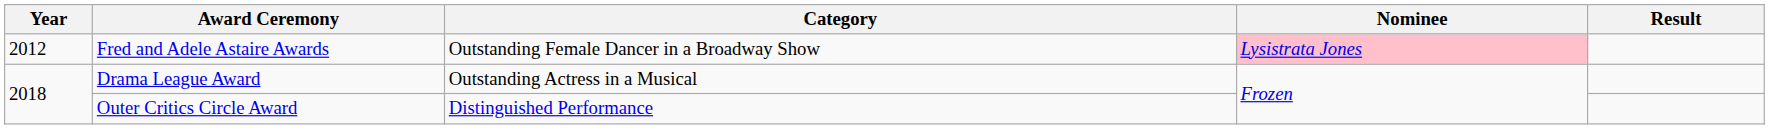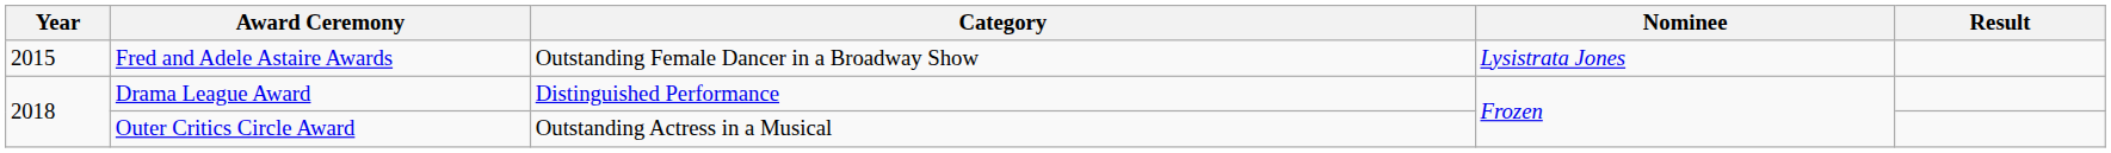Fred and Adele Astaire Awards | Year: 2012 -> 2015
Fred and Adele Astaire Awards | Nominee: pink background -> no background
Drama League Award | Category: Outstanding Actress in a Musical -> Distinguished Performance
Outer Critics Circle Award | Category: Distinguished Performance -> Outstanding Actress in a Musical
